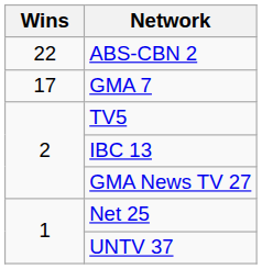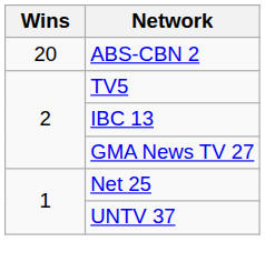ABS-CBN 2 | Wins: 22 -> 20
- row: 17 | GMA 7
